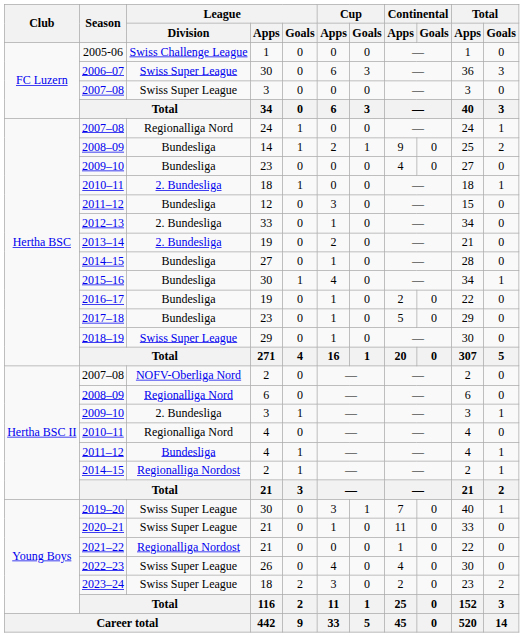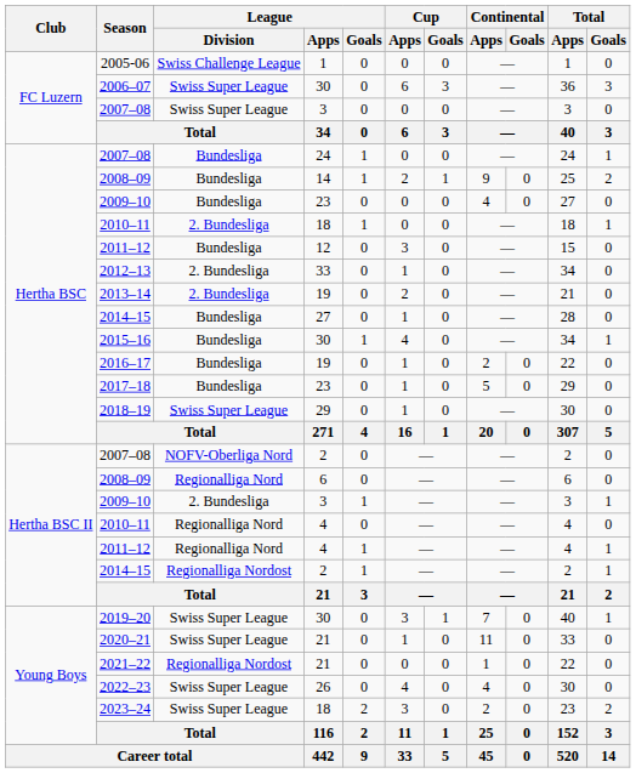2007–08 / 24 | League / Division: Regionalliga Nord -> Bundesliga
2011–12 / 4 | League / Division: Bundesliga -> Regionalliga Nord
